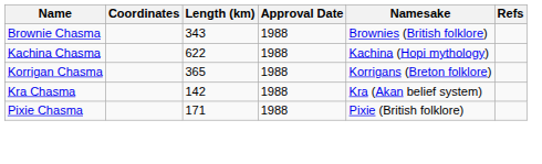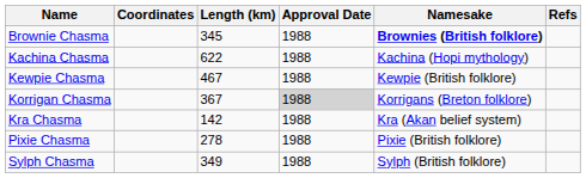Brownie Chasma | Length (km): 343 -> 345
Brownie Chasma | Namesake: normal -> bold
+ row: Kewpie Chasma | 467 | 1988 | Kewpie (British folklore)
Korrigan Chasma | Length (km): 365 -> 367
Korrigan Chasma | Approval Date: no background -> lightgrey background
Pixie Chasma | Length (km): 171 -> 278
+ row: Sylph Chasma | 349 | 1988 | Sylph (British folklore)
